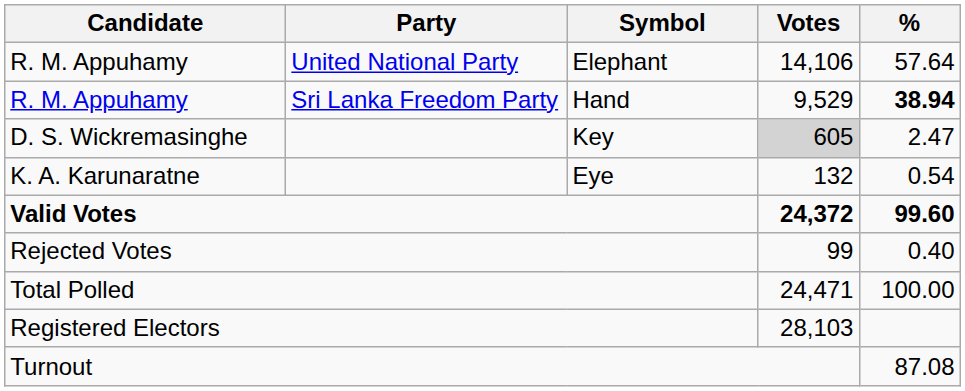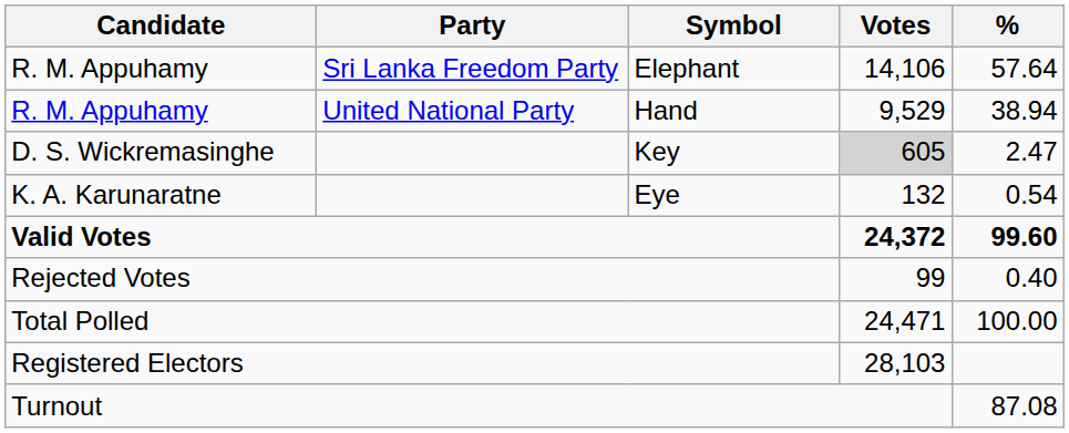Elephant | Party: United National Party -> Sri Lanka Freedom Party
Hand | Party: Sri Lanka Freedom Party -> United National Party
Hand | %: bold -> normal
